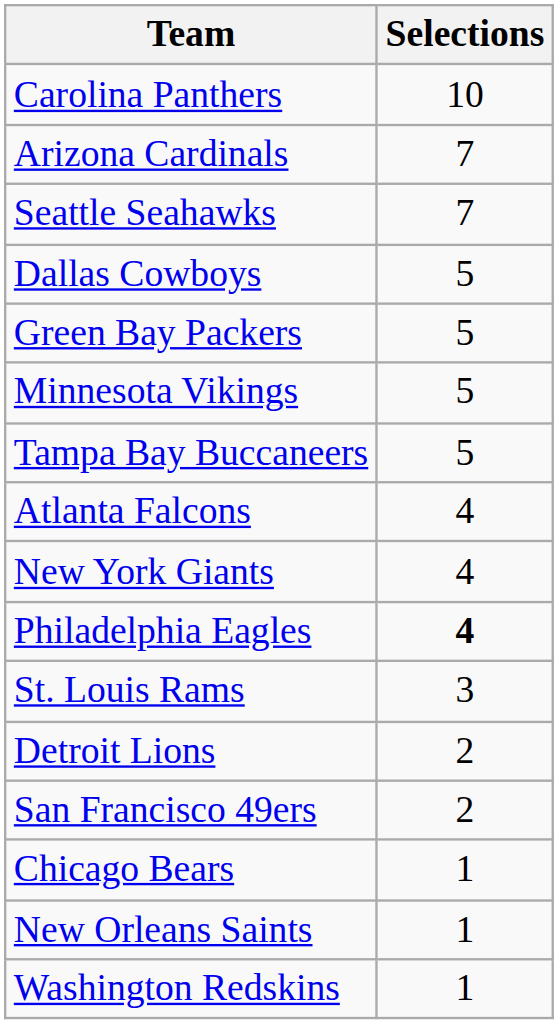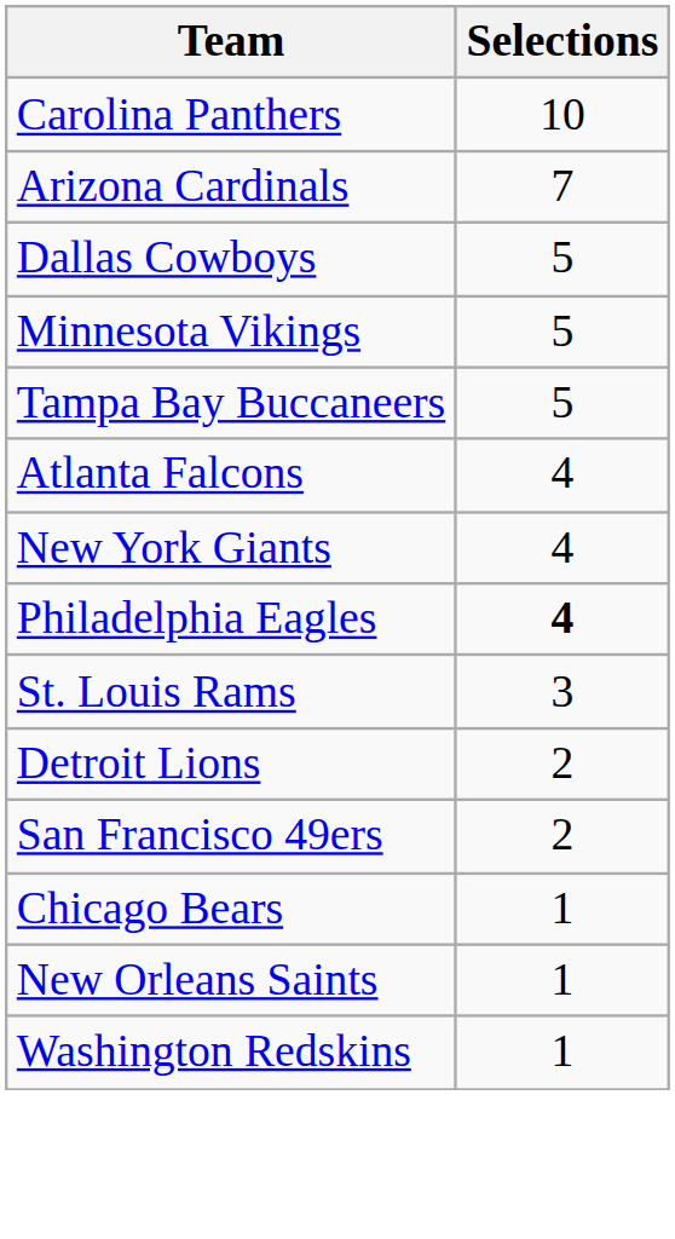- row: Seattle Seahawks | 7
- row: Green Bay Packers | 5
